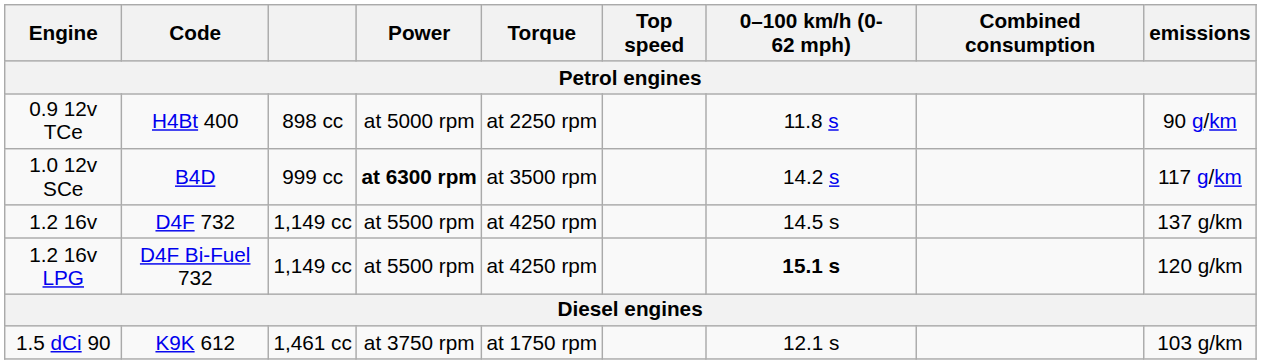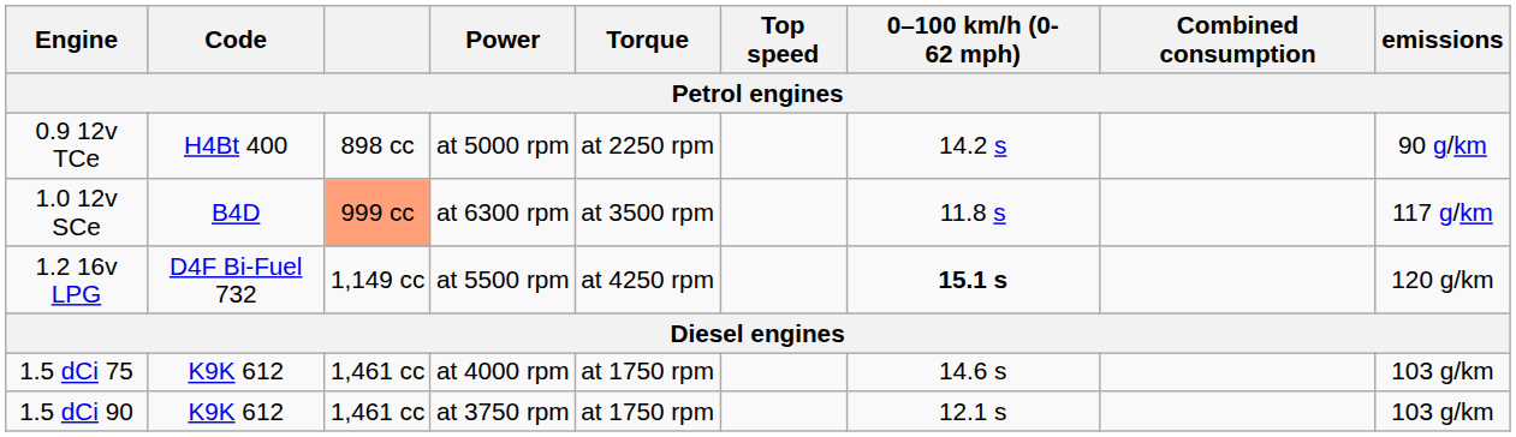0.9 12v TCe | 0–100 km/h (0-62 mph): 11.8 s -> 14.2 s
1.0 12v SCe | column 3: no background -> lightsalmon background
1.0 12v SCe | Power: bold -> normal
1.0 12v SCe | 0–100 km/h (0-62 mph): 14.2 s -> 11.8 s
- row: 1.2 16v | D4F 732 | 1,149 cc | at 5500 rpm | at 4250 rpm | 14.5 s | 137 g/km
+ row: 1.5 dCi 75 | K9K 612 | 1,461 cc | at 4000 rpm | at 1750 rpm | 14.6 s | 103 g/km
